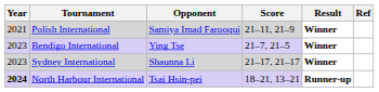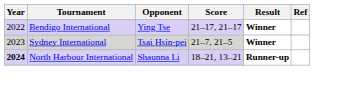- row: 2021 | Polish International | Samiya Imad Farooqui | 21–11, 21–9 | Winner
Bendigo International | Year: 2023 -> 2022
Bendigo International | Score: 21–7, 21–5 -> 21–17, 21–17
Sydney International | Opponent: Shaunna Li -> Tsai Hsin-pei
Sydney International | Score: 21–17, 21–17 -> 21–7, 21–5
North Harbour International | Opponent: Tsai Hsin-pei -> Shaunna Li
